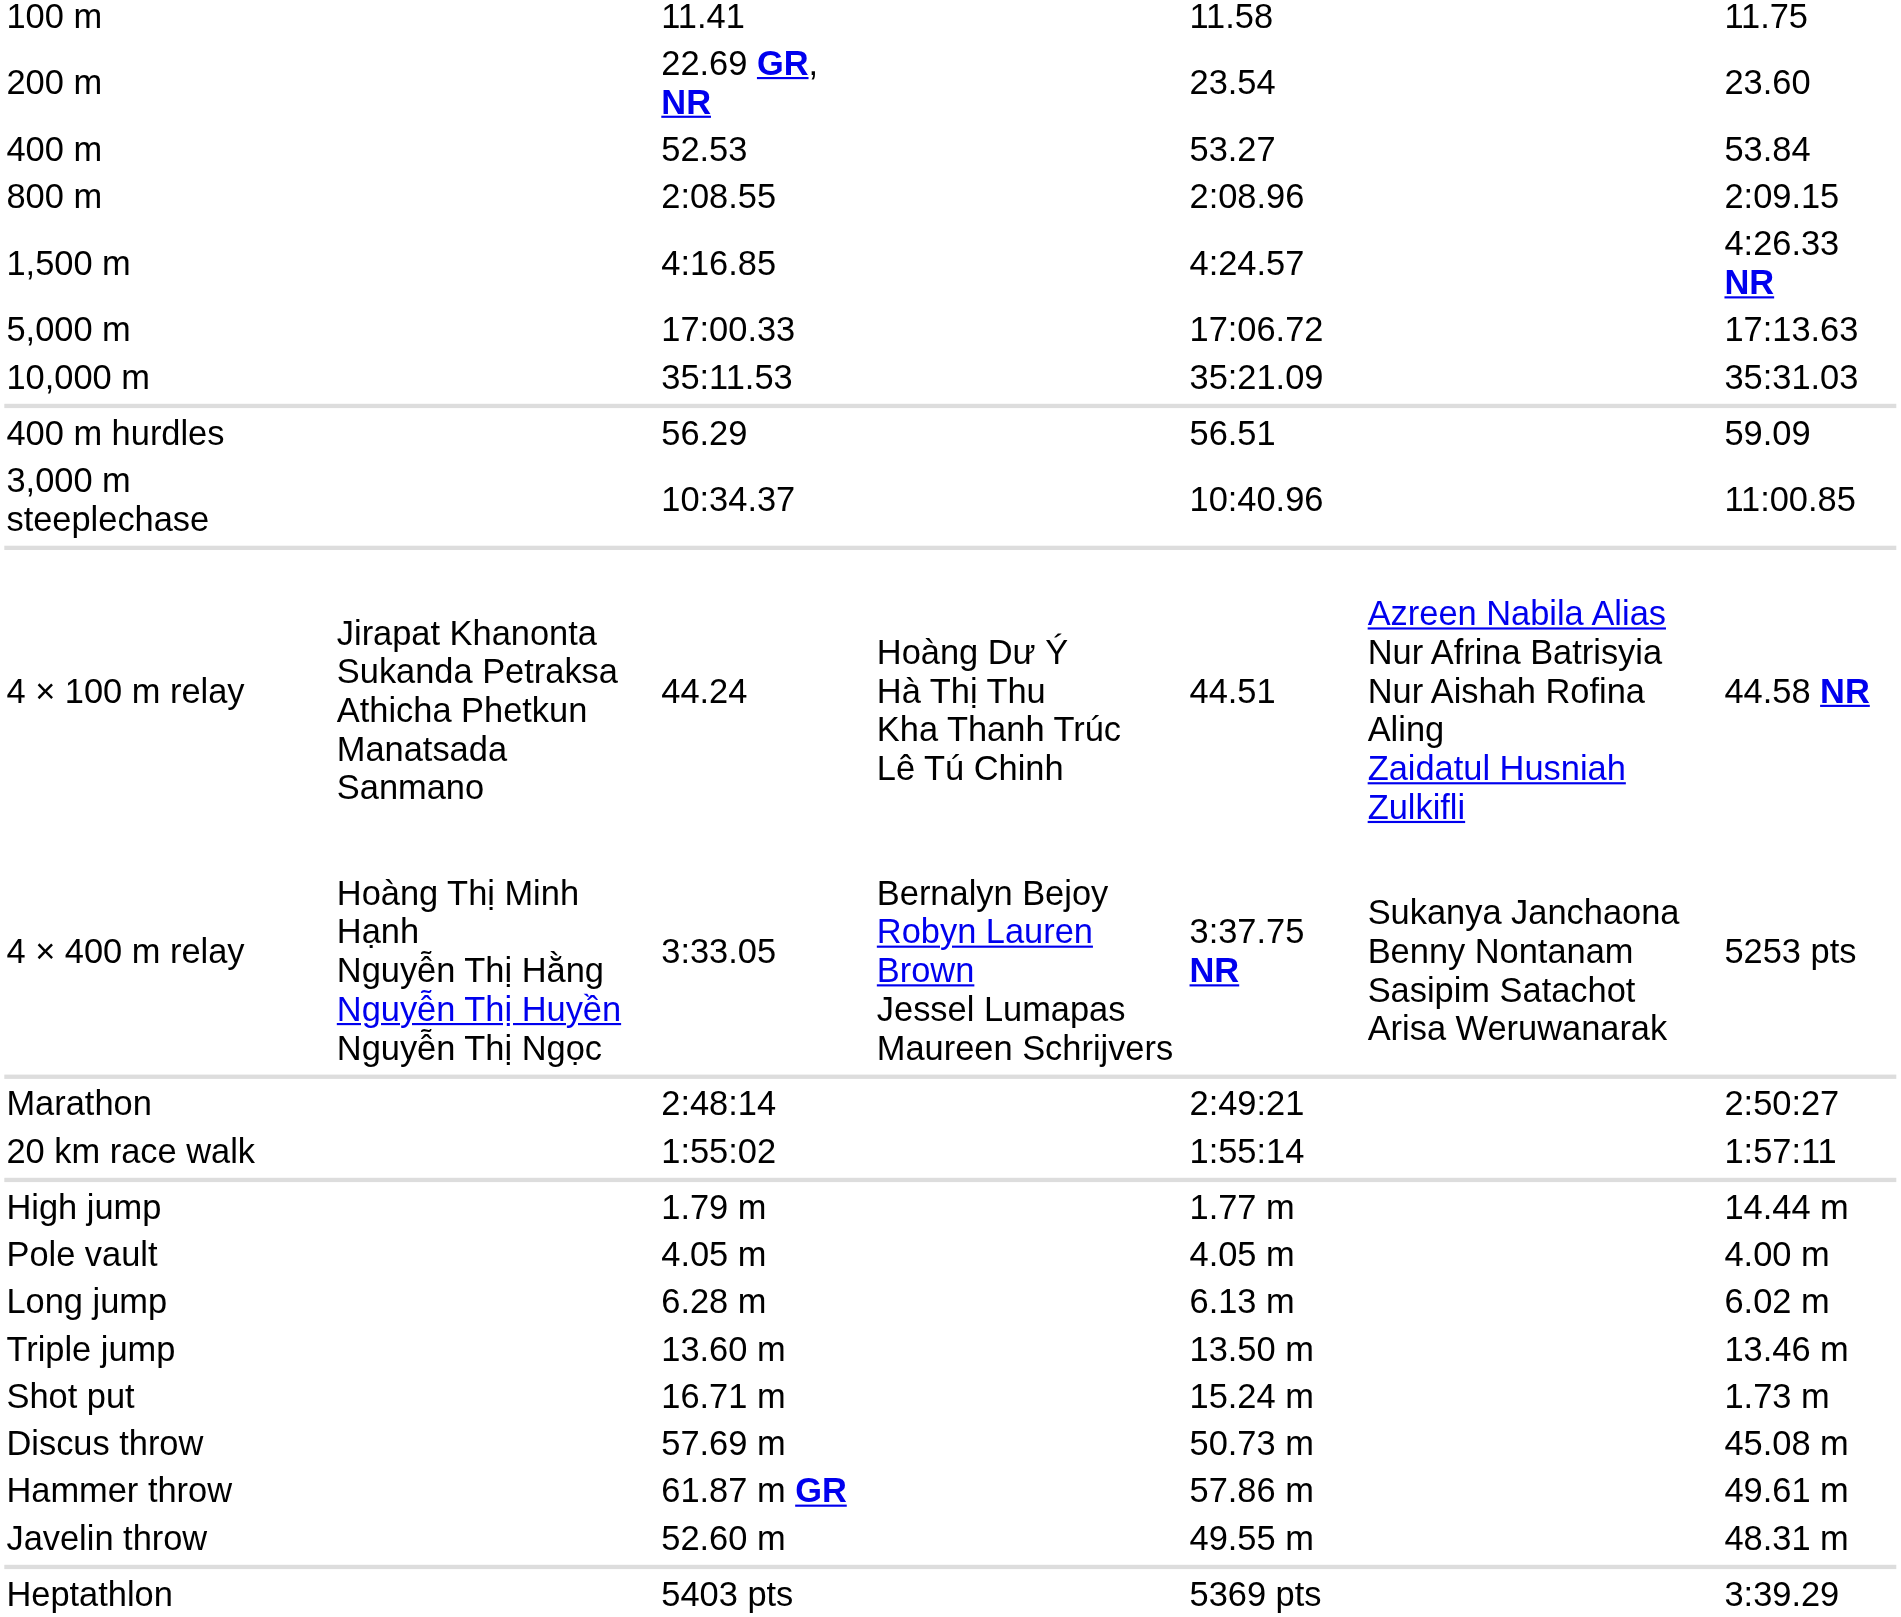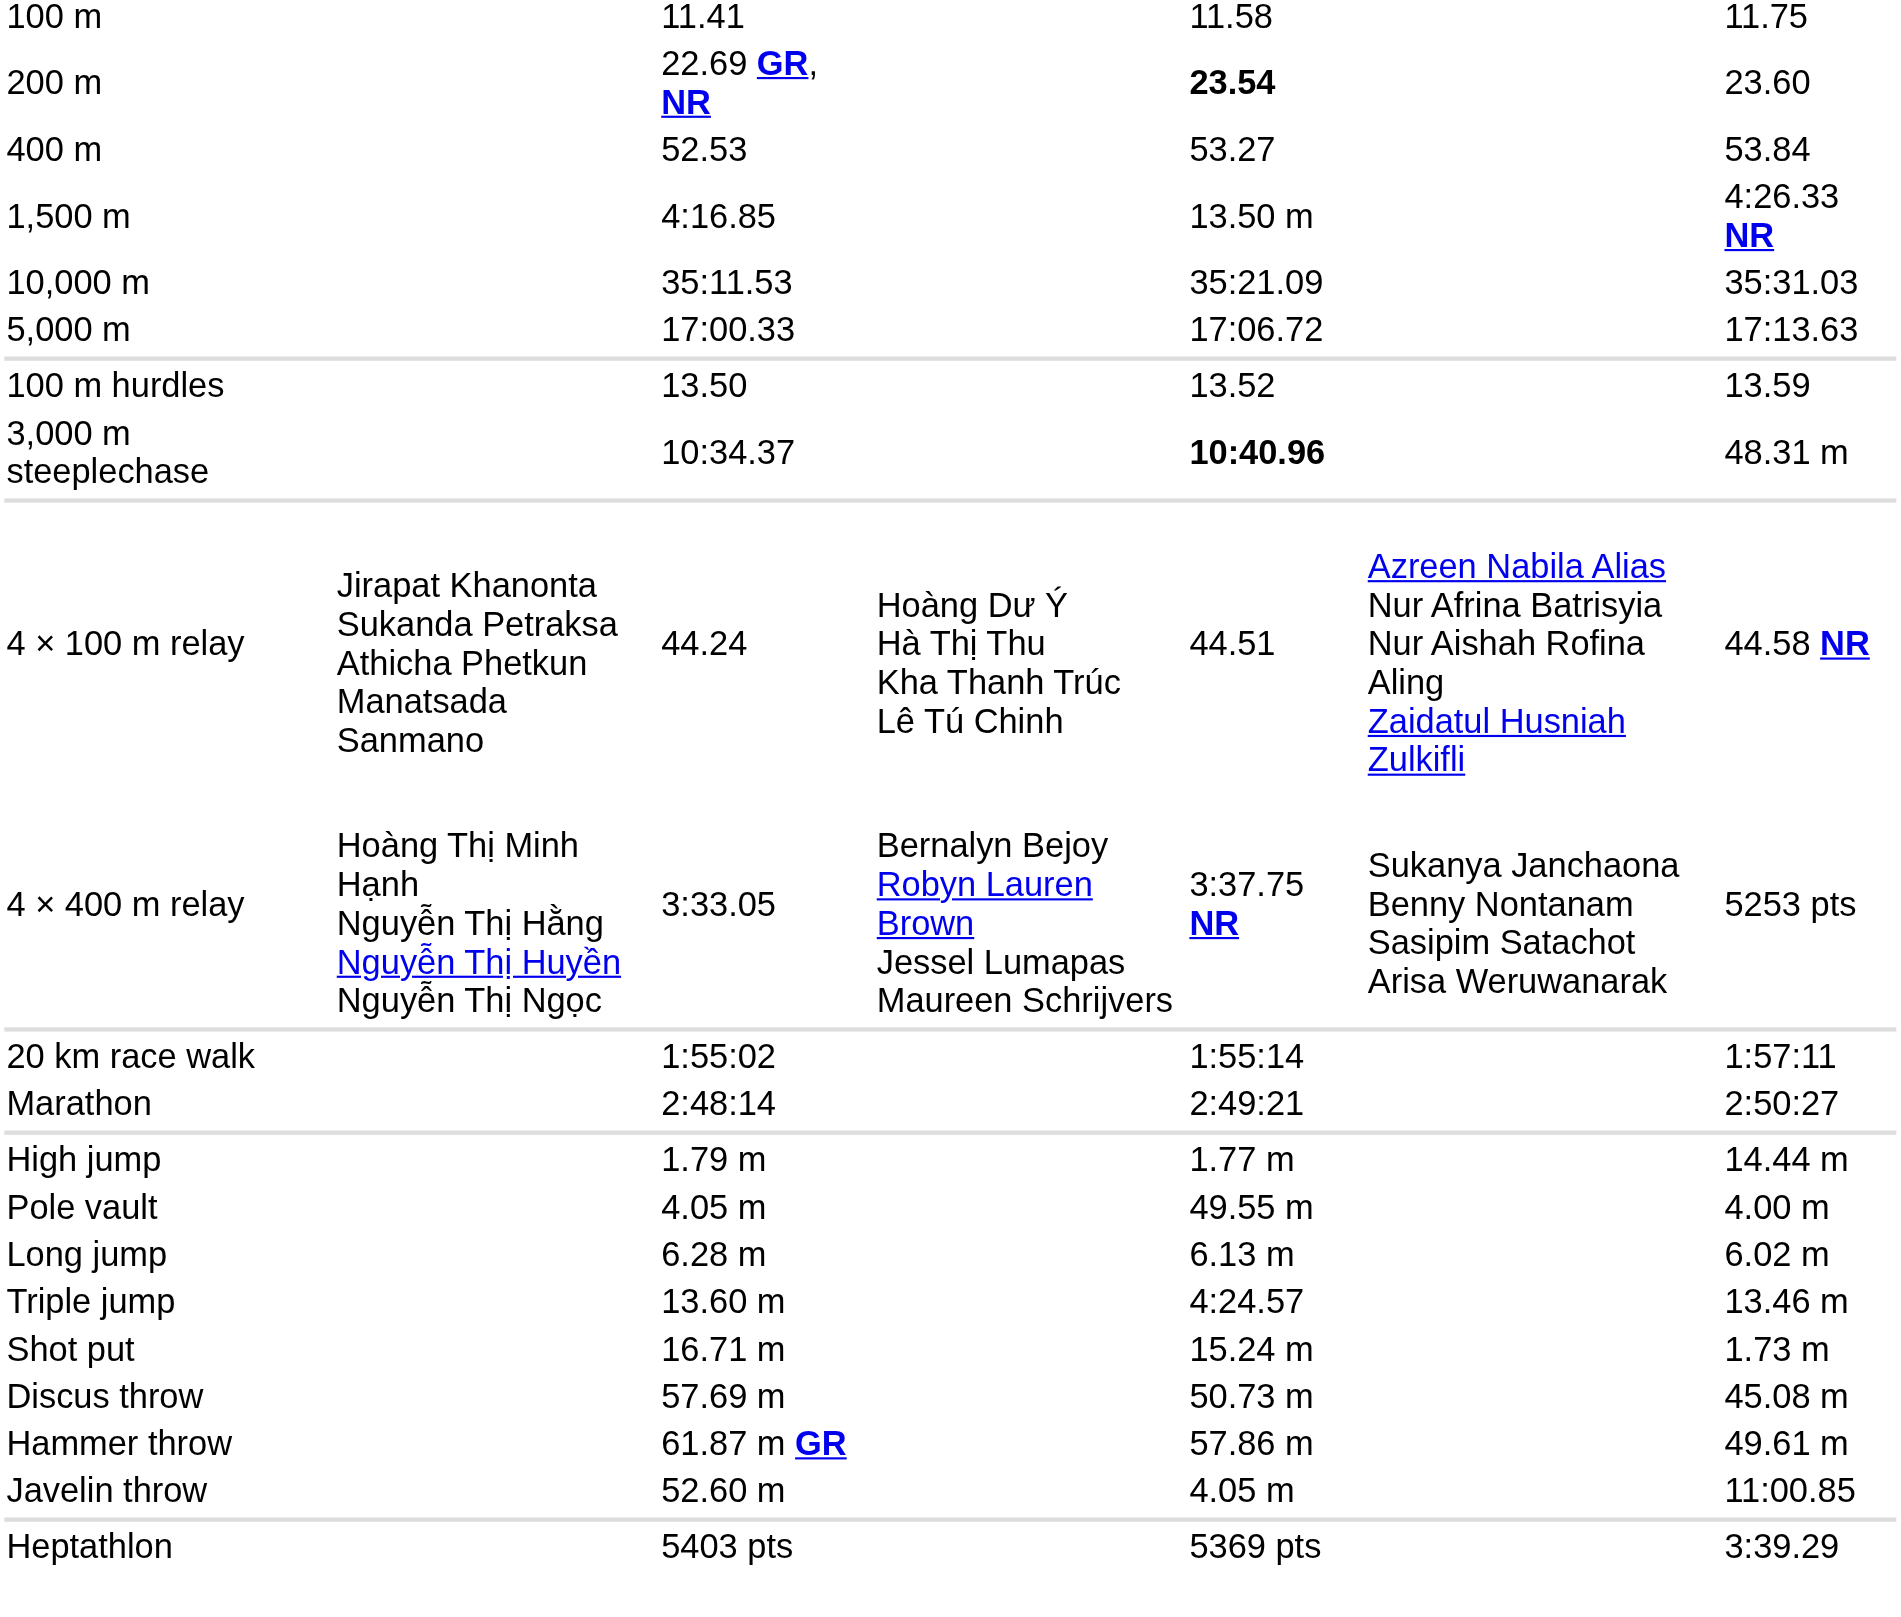200 m | column 5: normal -> bold
- row: 800 m | 2:08.55 | 2:08.96 | 2:09.15
1,500 m | column 5: 4:24.57 -> 13.50 m
rows swapped: 5,000 m <-> 10,000 m
+ row: 100 m hurdles | 13.50 | 13.52 | 13.59
- row: 400 m hurdles | 56.29 | 56.51 | 59.09
3,000 m steeplechase | column 5: normal -> bold
3,000 m steeplechase | column 7: 11:00.85 -> 48.31 m
rows swapped: Marathon <-> 20 km race walk
Pole vault | column 5: 4.05 m -> 49.55 m
Triple jump | column 5: 13.50 m -> 4:24.57
Javelin throw | column 5: 49.55 m -> 4.05 m
Javelin throw | column 7: 48.31 m -> 11:00.85
